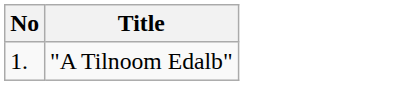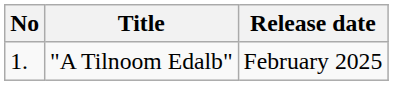+ column: Release date | February 2025
